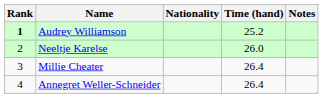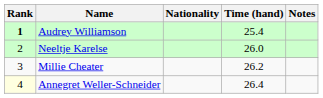Audrey Williamson | Time (hand): 25.2 -> 25.4
Millie Cheater | Time (hand): 26.4 -> 26.2
Annegret Weller-Schneider | Rank: no background -> lightyellow background
